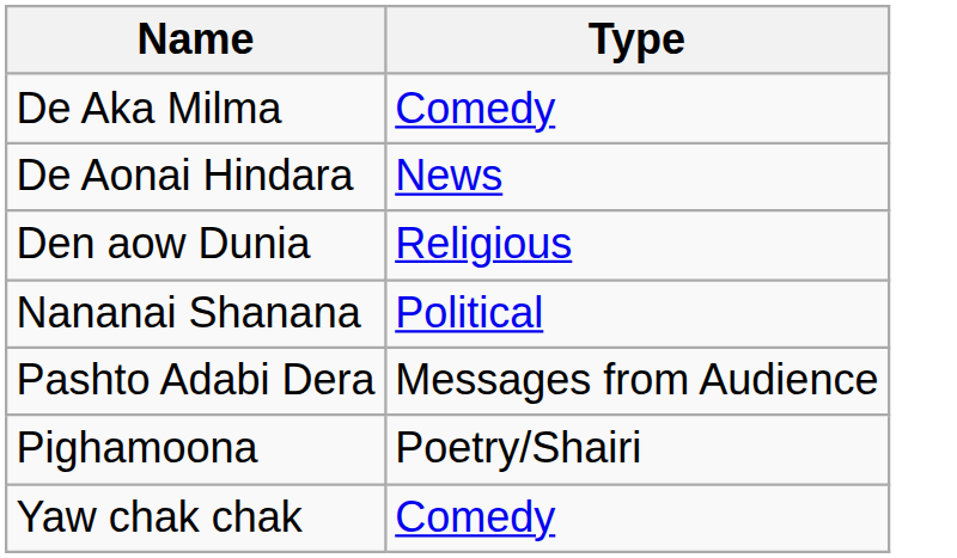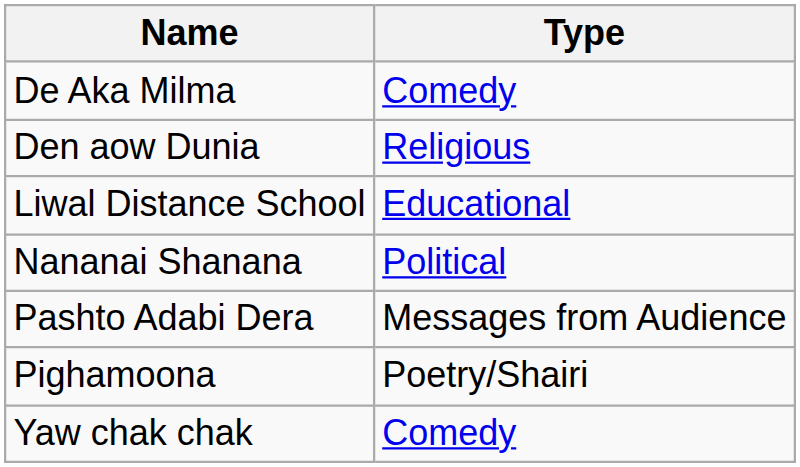- row: De Aonai Hindara | News
+ row: Liwal Distance School | Educational
